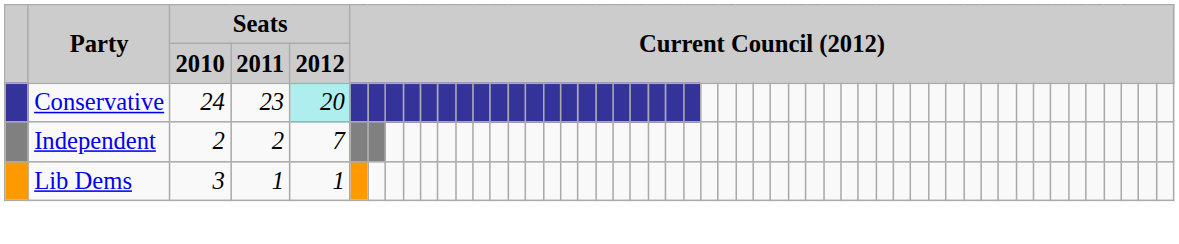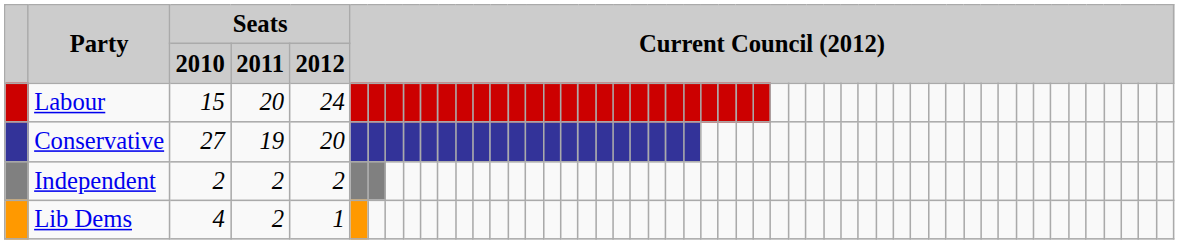+ row: Labour | 15 | 20 | 24
Conservative | Seats / 2010: 24 -> 27
Conservative | Seats / 2011: 23 -> 19
Conservative | Seats / 2012: paleturquoise background -> no background
Independent | Seats / 2012: 7 -> 2
Lib Dems | Seats / 2010: 3 -> 4
Lib Dems | Seats / 2011: 1 -> 2
